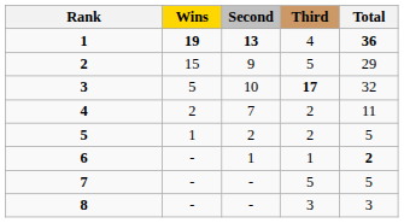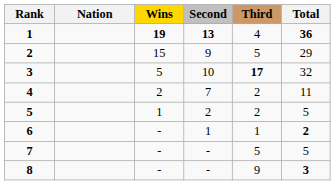+ column: Nation
8 | Third: 3 -> 9
8 | Total: normal -> bold
